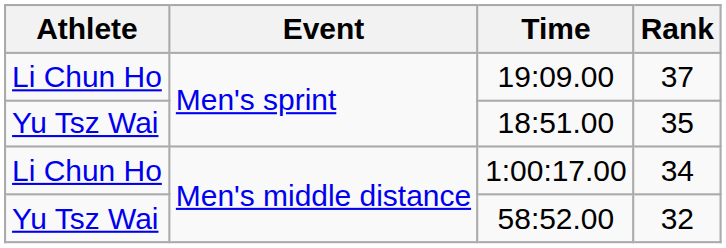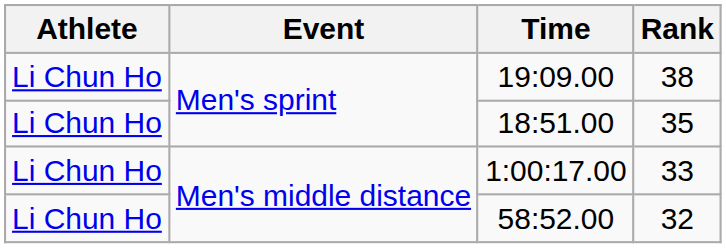19:09.00 | Rank: 37 -> 38
18:51.00 | Athlete: Yu Tsz Wai -> Li Chun Ho
1:00:17.00 | Rank: 34 -> 33
58:52.00 | Athlete: Yu Tsz Wai -> Li Chun Ho
